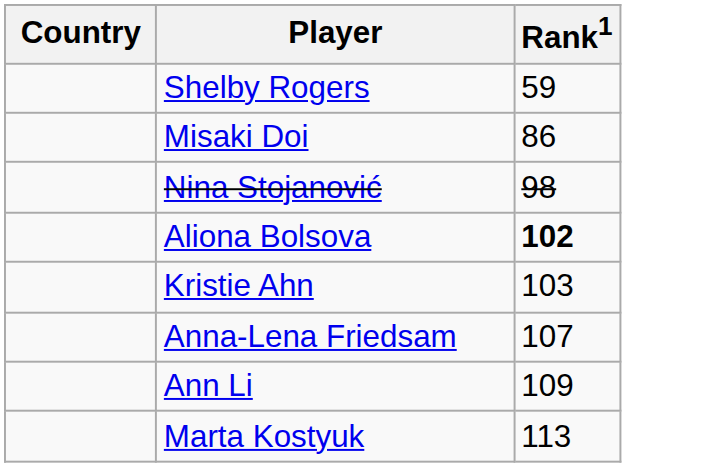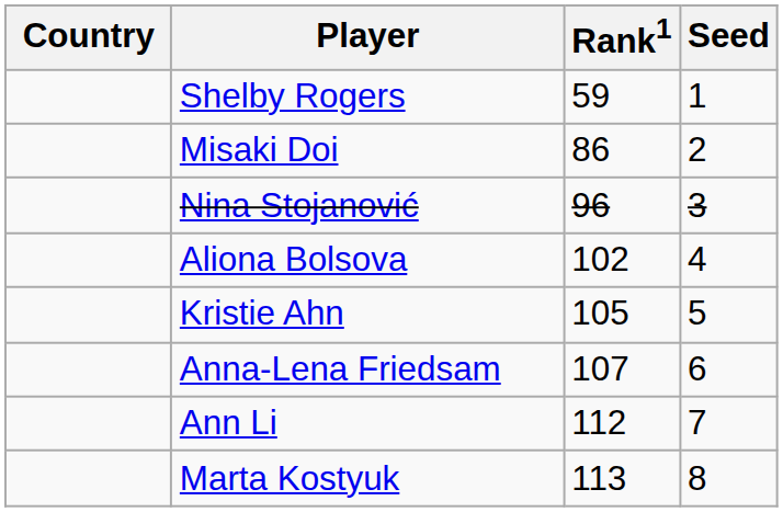+ column: Seed | 1 | 2 | 3 | 4 | 5 | 6 | 7 | 8
Nina Stojanović | Rank1: 98 -> 96
Aliona Bolsova | Rank1: bold -> normal
Kristie Ahn | Rank1: 103 -> 105
Ann Li | Rank1: 109 -> 112
